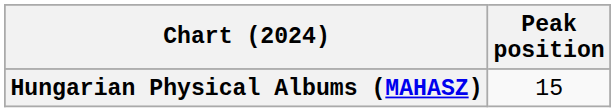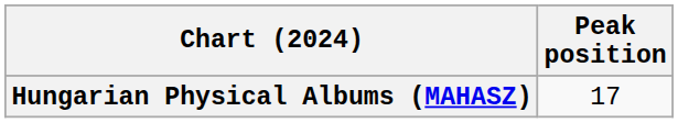Hungarian Physical Albums (MAHASZ) | Peak position: 15 -> 17
